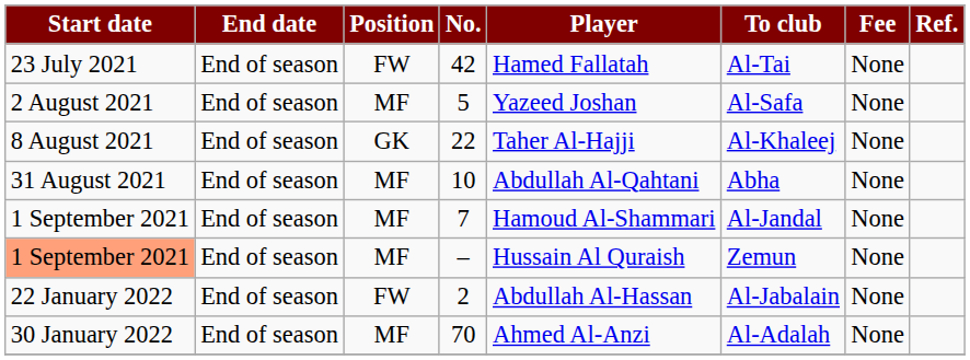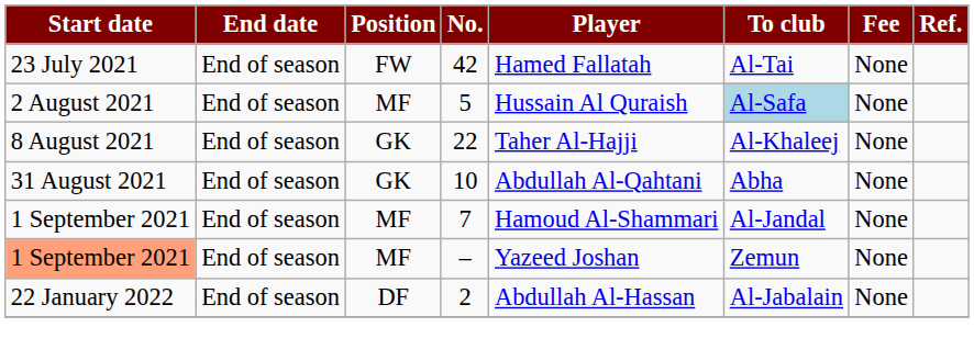5 | Player: Yazeed Joshan -> Hussain Al Quraish
5 | To club: no background -> lightblue background
10 | Position: MF -> GK
– | Player: Hussain Al Quraish -> Yazeed Joshan
2 | Position: FW -> DF
- row: 30 January 2022 | End of season | MF | 70 | Ahmed Al-Anzi | Al-Adalah | None
